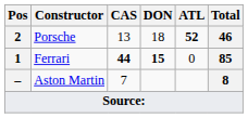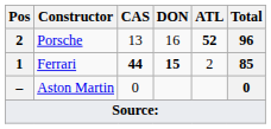Porsche | DON: 18 -> 16
Porsche | Total: 46 -> 96
Ferrari | ATL: 0 -> 2
Aston Martin | CAS: 7 -> 0
Aston Martin | Total: 8 -> 0
